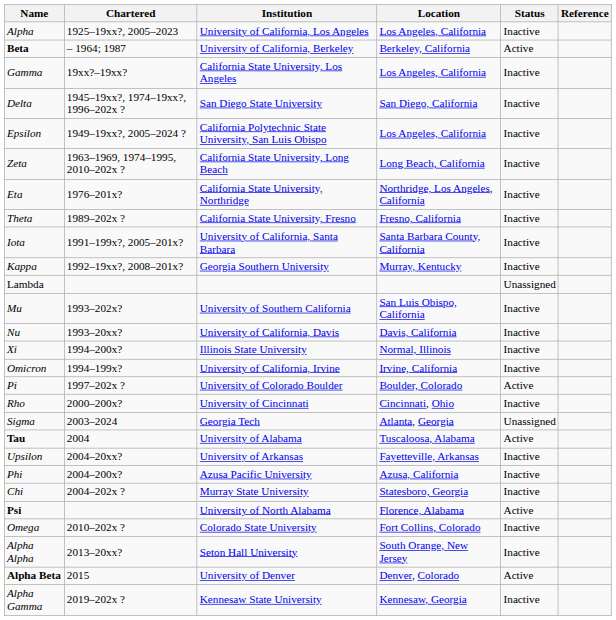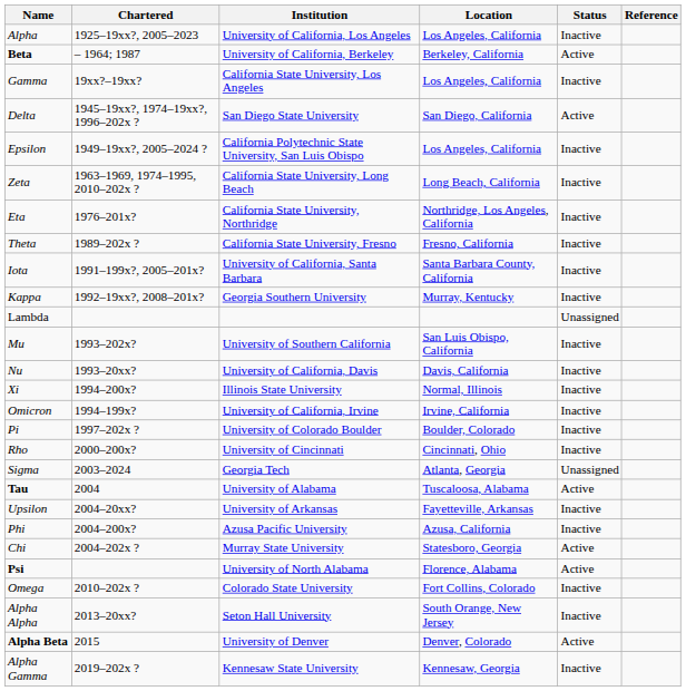Delta | Status: Inactive -> Active
Pi | Status: Active -> Inactive
Chi | Status: Inactive -> Active
